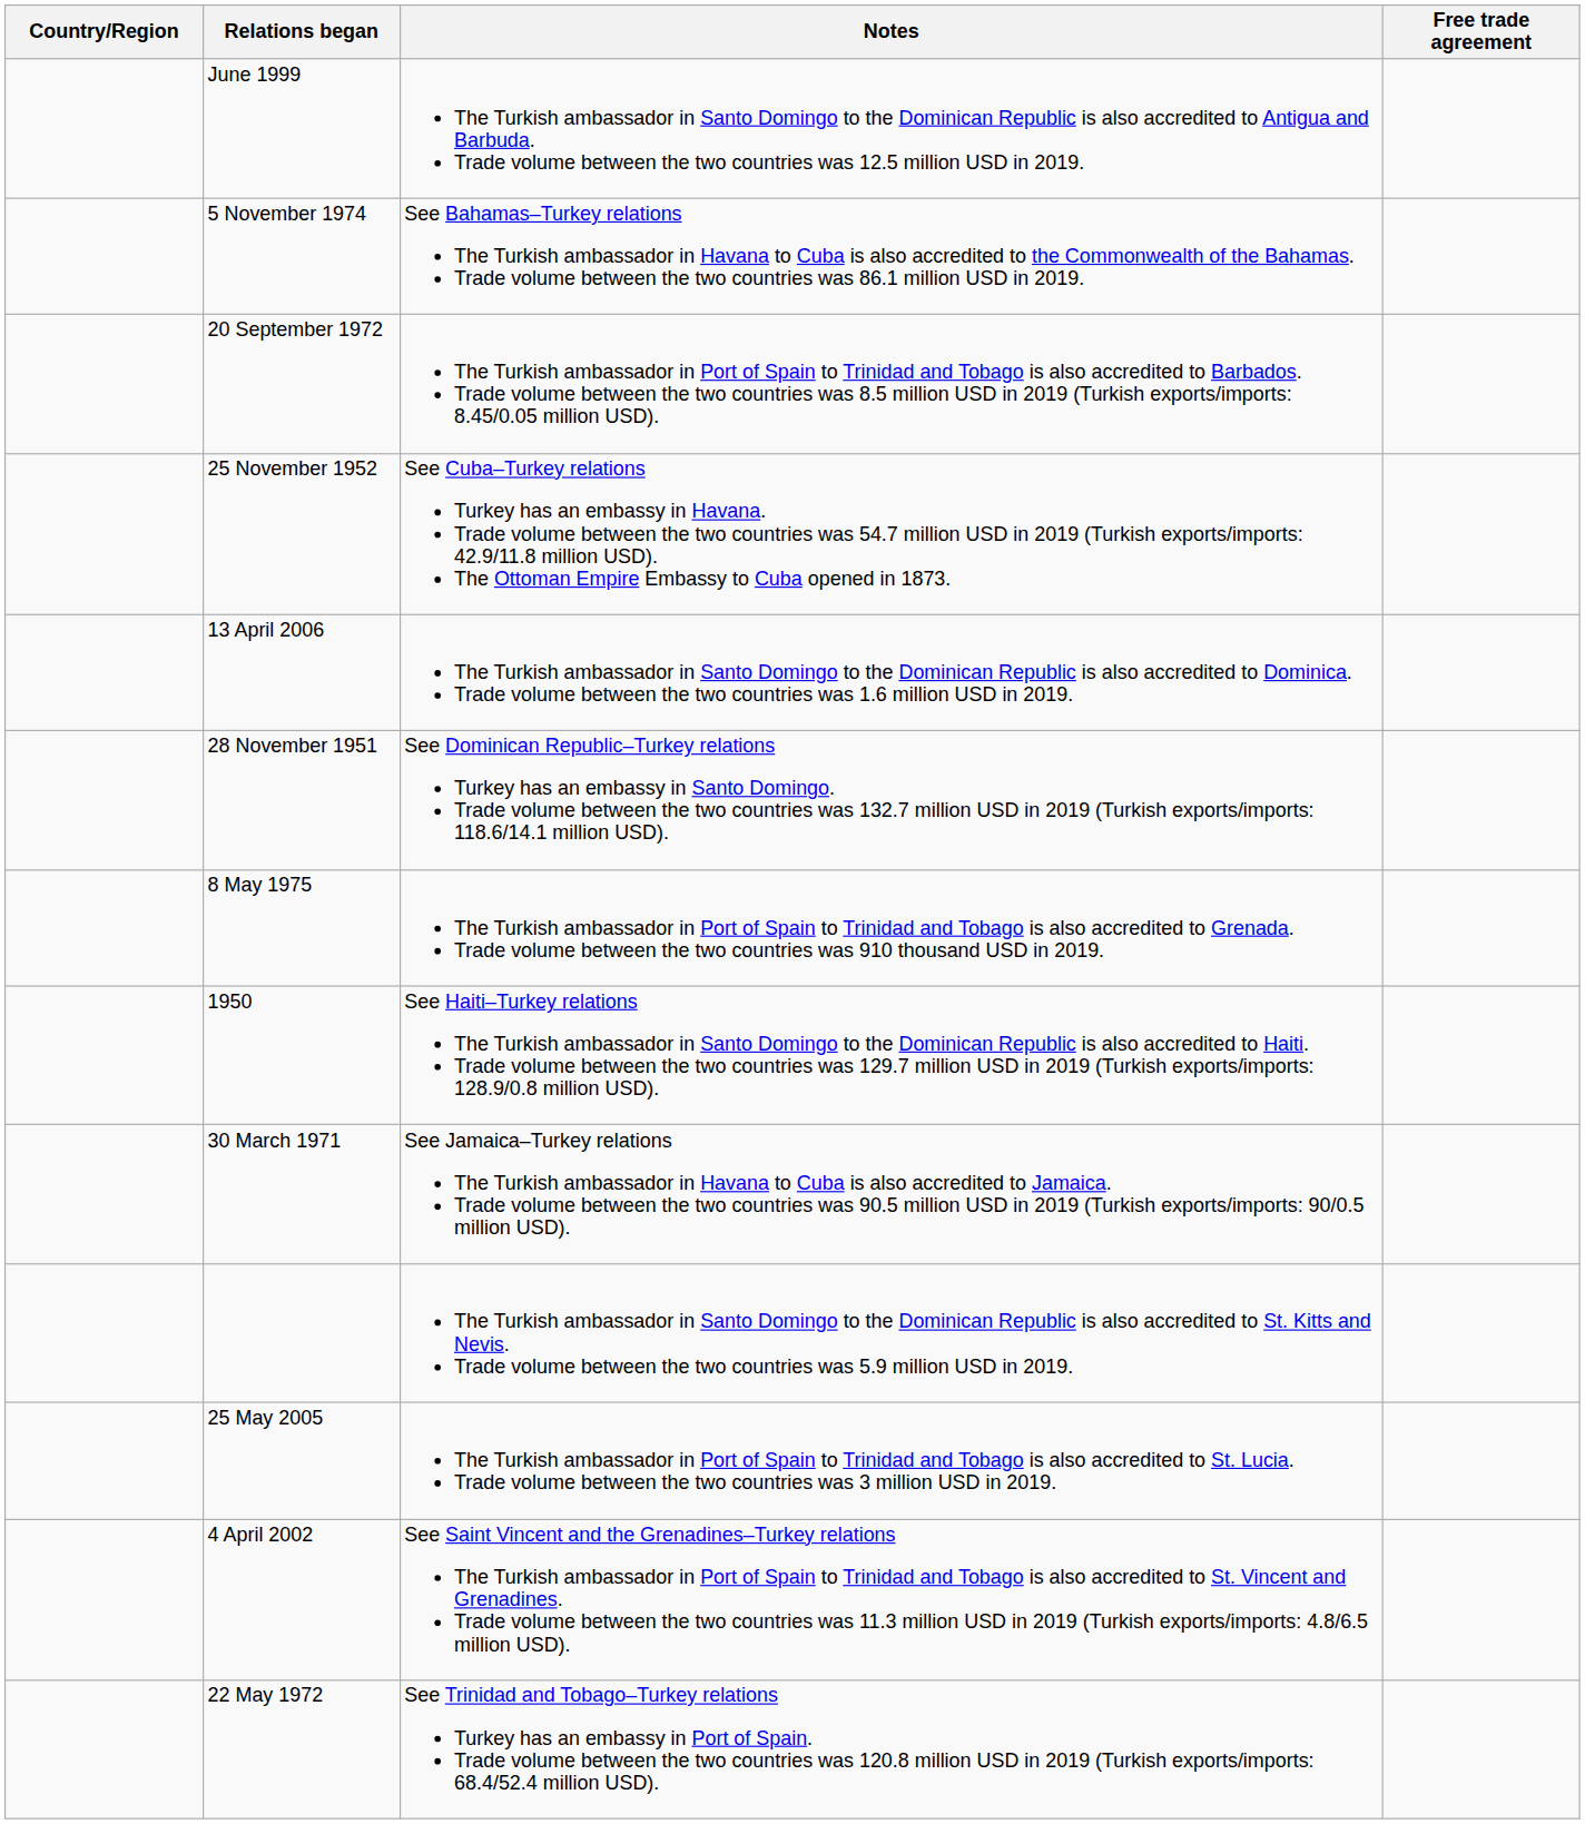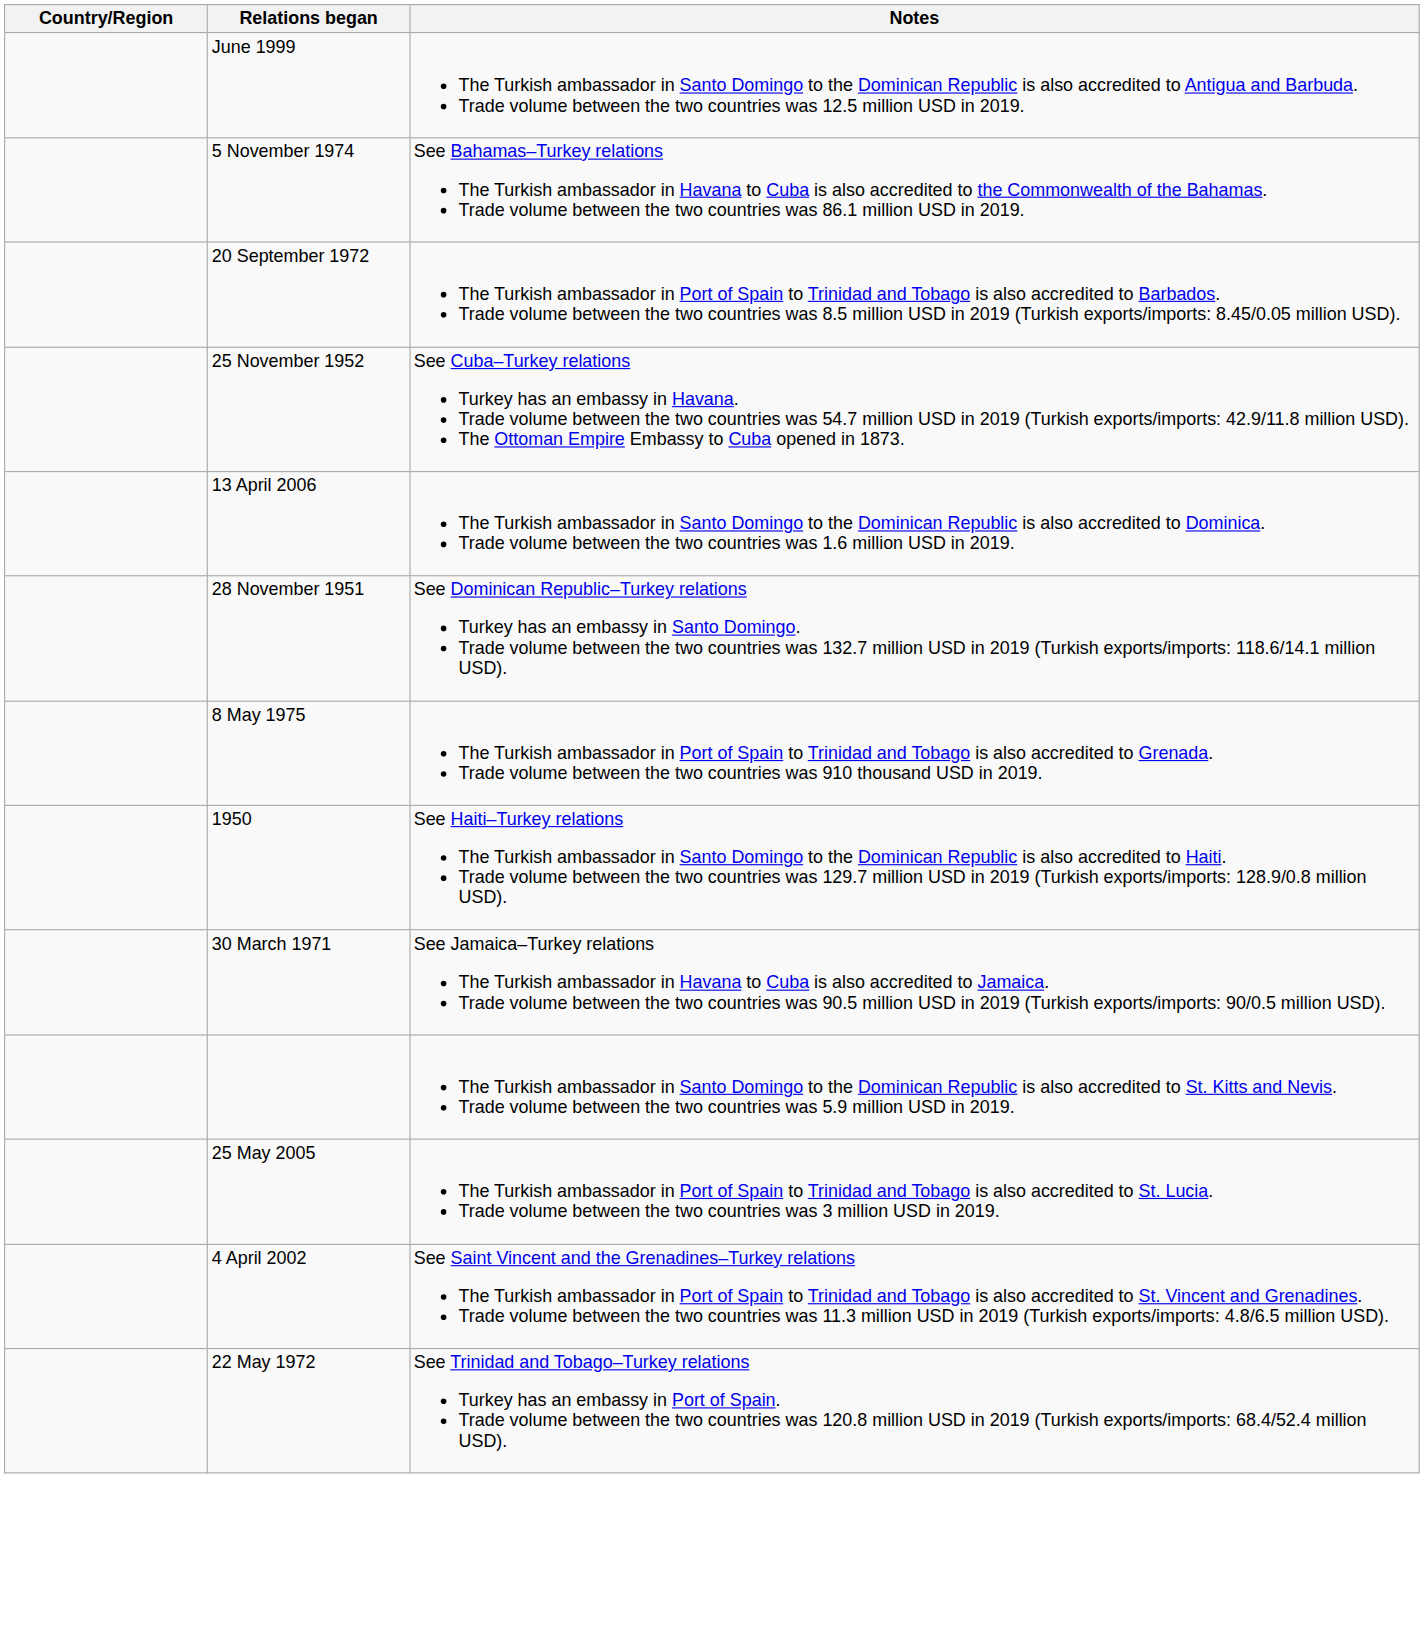- column: Free trade agreement
